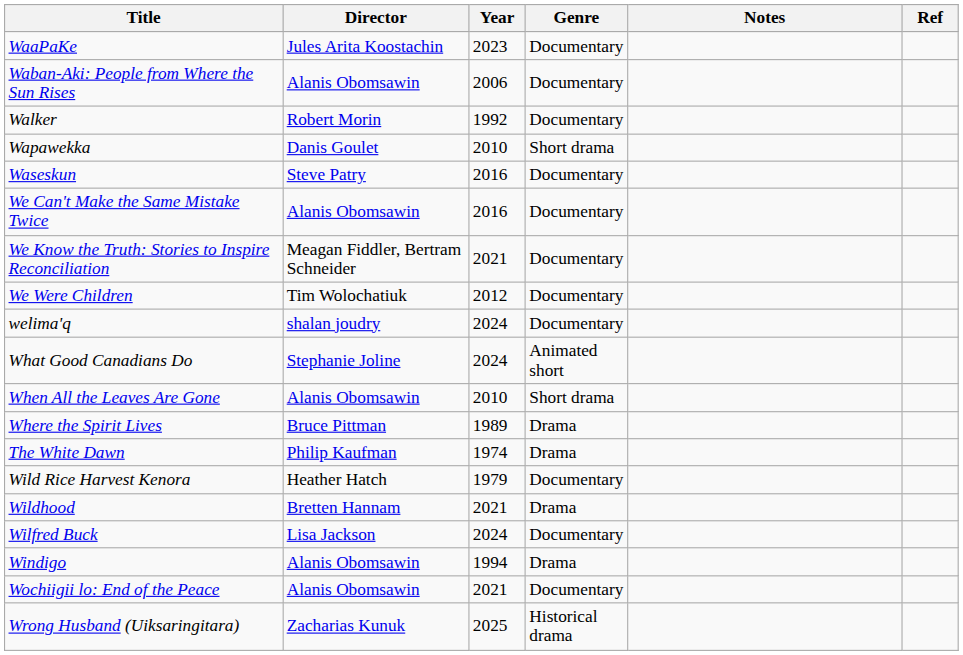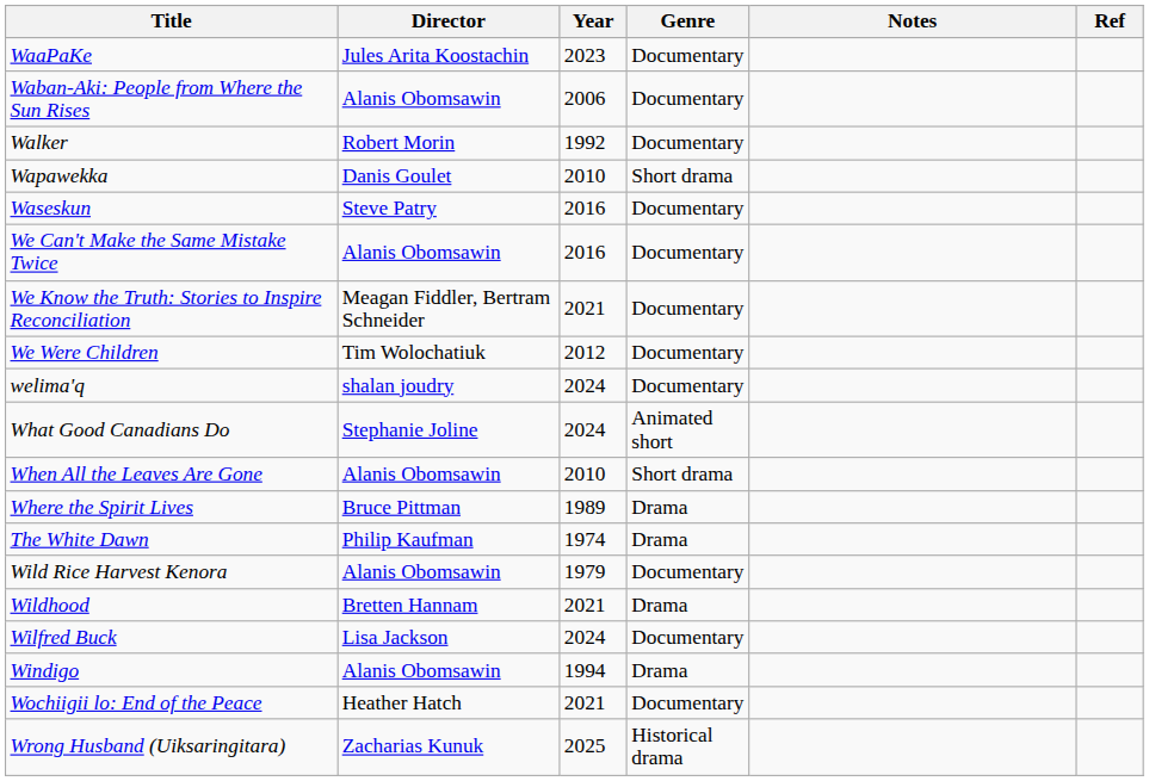Wild Rice Harvest Kenora | Director: Heather Hatch -> Alanis Obomsawin
Wochiigii lo: End of the Peace | Director: Alanis Obomsawin -> Heather Hatch
